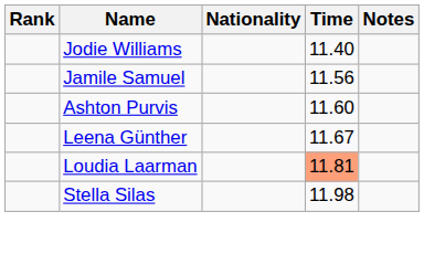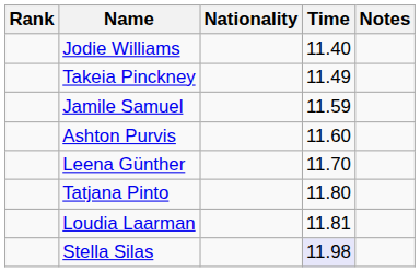+ row: Takeia Pinckney | 11.49
Jamile Samuel | Time: 11.56 -> 11.59
Leena Günther | Time: 11.67 -> 11.70
+ row: Tatjana Pinto | 11.80
Loudia Laarman | Time: lightsalmon background -> no background
Stella Silas | Time: no background -> lavender background
